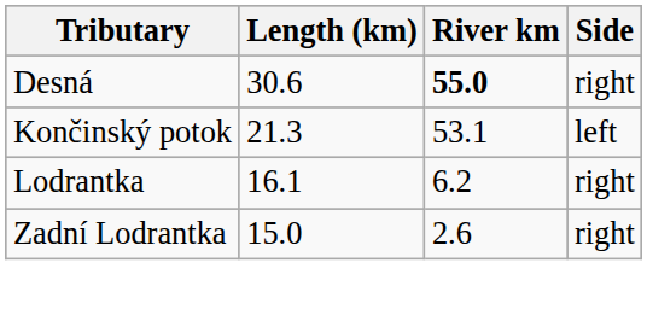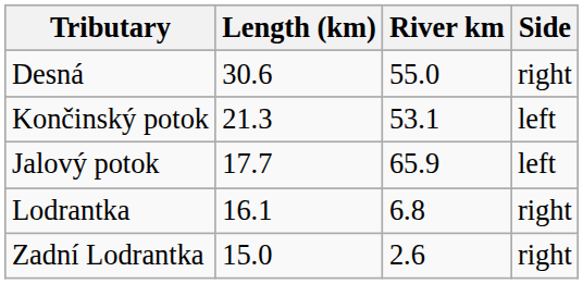Desná | River km: bold -> normal
+ row: Jalový potok | 17.7 | 65.9 | left
Lodrantka | River km: 6.2 -> 6.8
